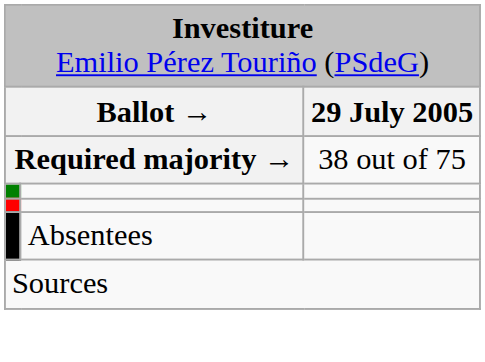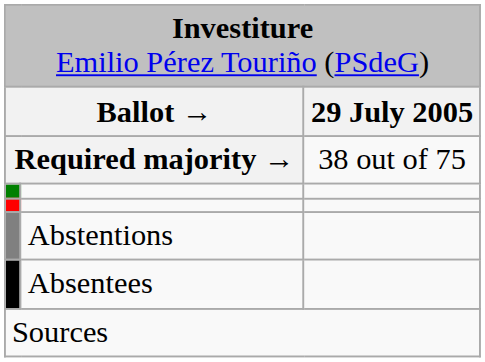+ row: Abstentions
